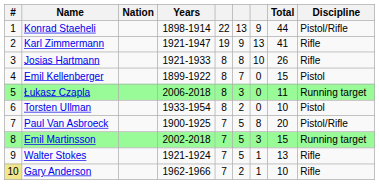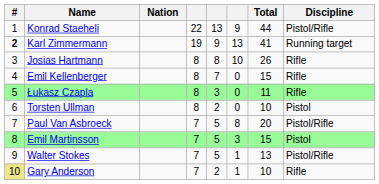- column: Years | 1898-1914 | 1921-1947 | 1921-1933 | 1899-1922 | 2006-2018 | 1933-1954 | 1900-1925 | 2002-2018 | 1921-1924 | 1962-1966
Karl Zimmermann | #: normal -> bold
Karl Zimmermann | Discipline: Rifle -> Running target
Emil Kellenberger | Discipline: Pistol -> Rifle
Łukasz Czapla | Discipline: Running target -> Rifle
Emil Martinsson | Discipline: Running target -> Pistol
Walter Stokes | Discipline: Rifle -> Pistol/Rifle
